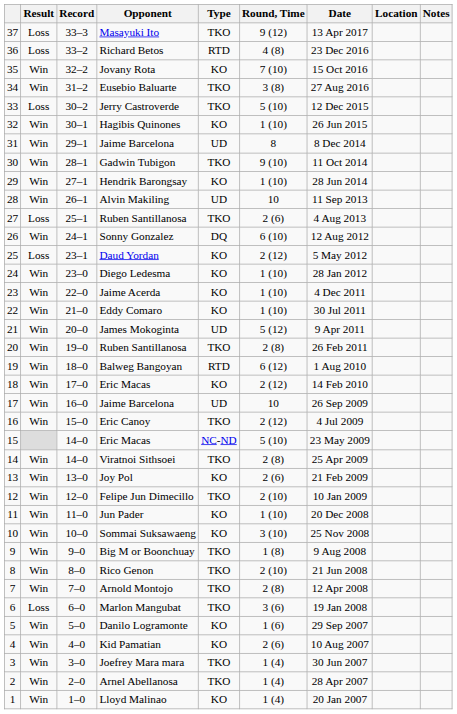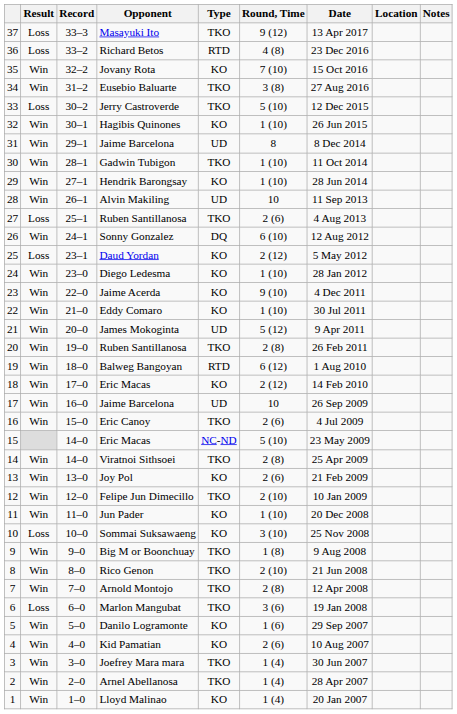Gadwin Tubigon | Round, Time: 9 (10) -> 1 (10)
Jaime Acerda | Round, Time: 1 (10) -> 9 (10)
Eric Canoy | Round, Time: 2 (12) -> 2 (6)
Sommai Suksawaeng | Result: Win -> Loss
